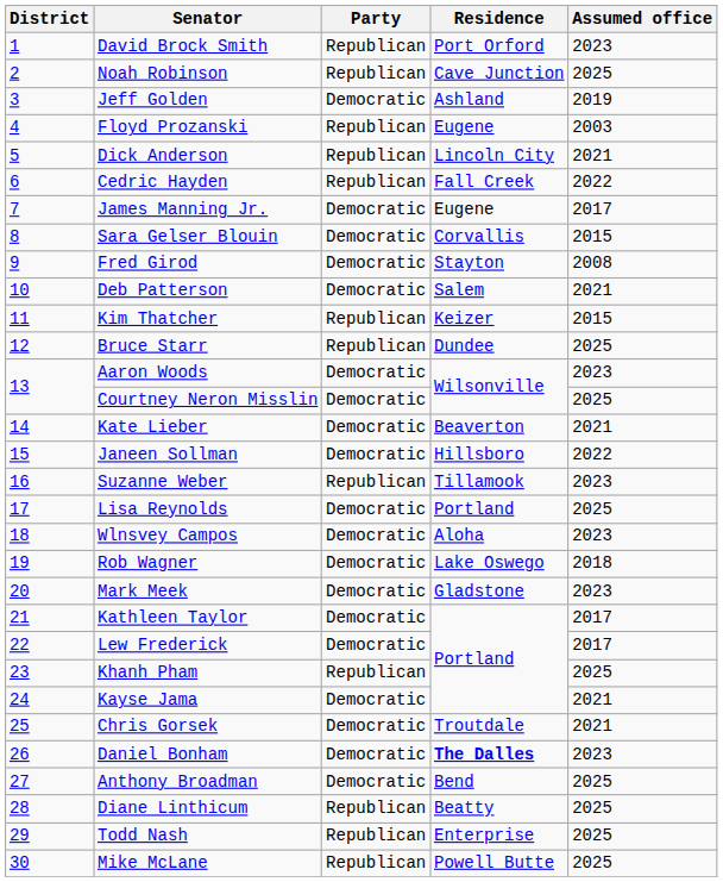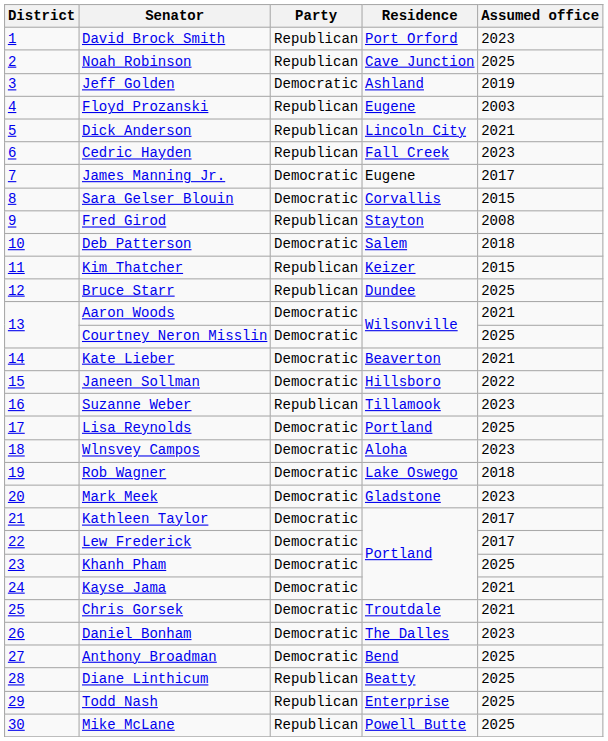Cedric Hayden | Assumed office: 2022 -> 2023
Fred Girod | Party: Democratic -> Republican
Deb Patterson | Assumed office: 2021 -> 2018
Aaron Woods | Assumed office: 2023 -> 2021
Khanh Pham | Party: Republican -> Democratic
Daniel Bonham | Residence: bold -> normal
